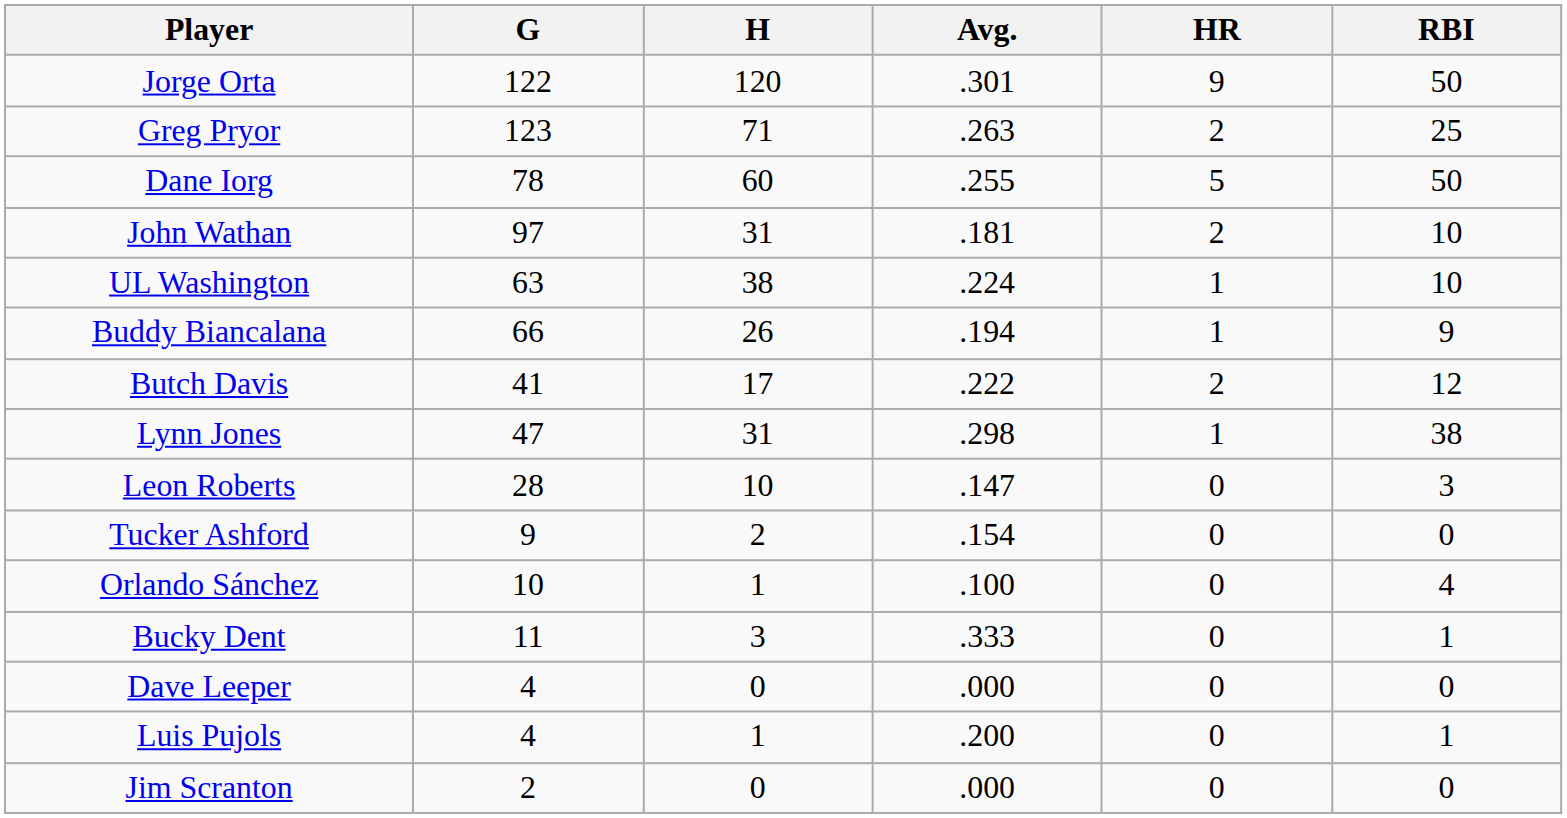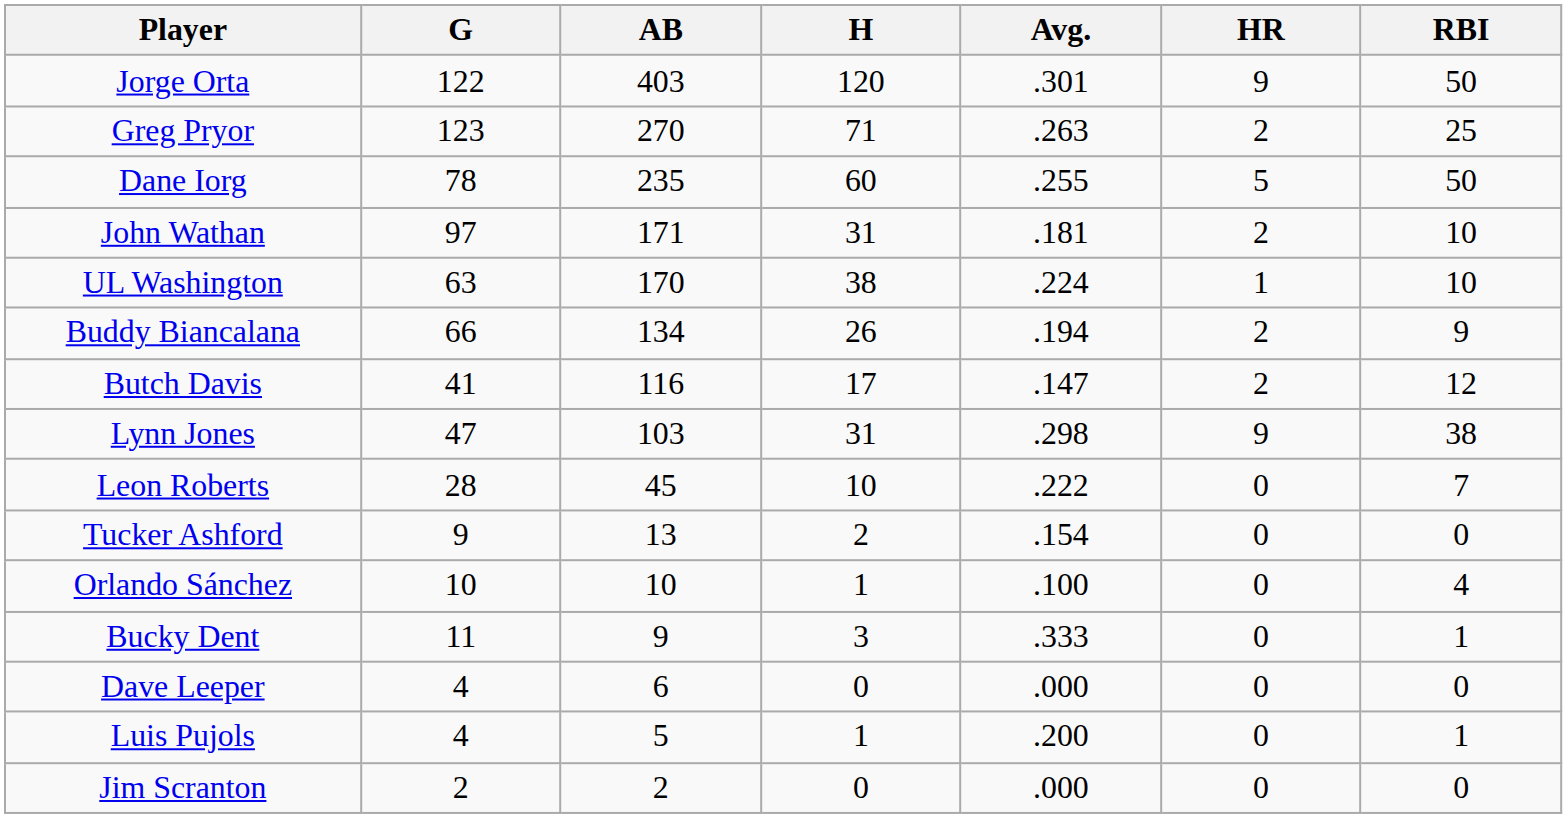+ column: AB | 403 | 270 | 235 | 171 | 170 | 134 | 116 | 103 | 45 | 13 | 10 | 9 | 6 | 5 | 2
Buddy Biancalana | HR: 1 -> 2
Butch Davis | Avg.: .222 -> .147
Lynn Jones | HR: 1 -> 9
Leon Roberts | Avg.: .147 -> .222
Leon Roberts | RBI: 3 -> 7
